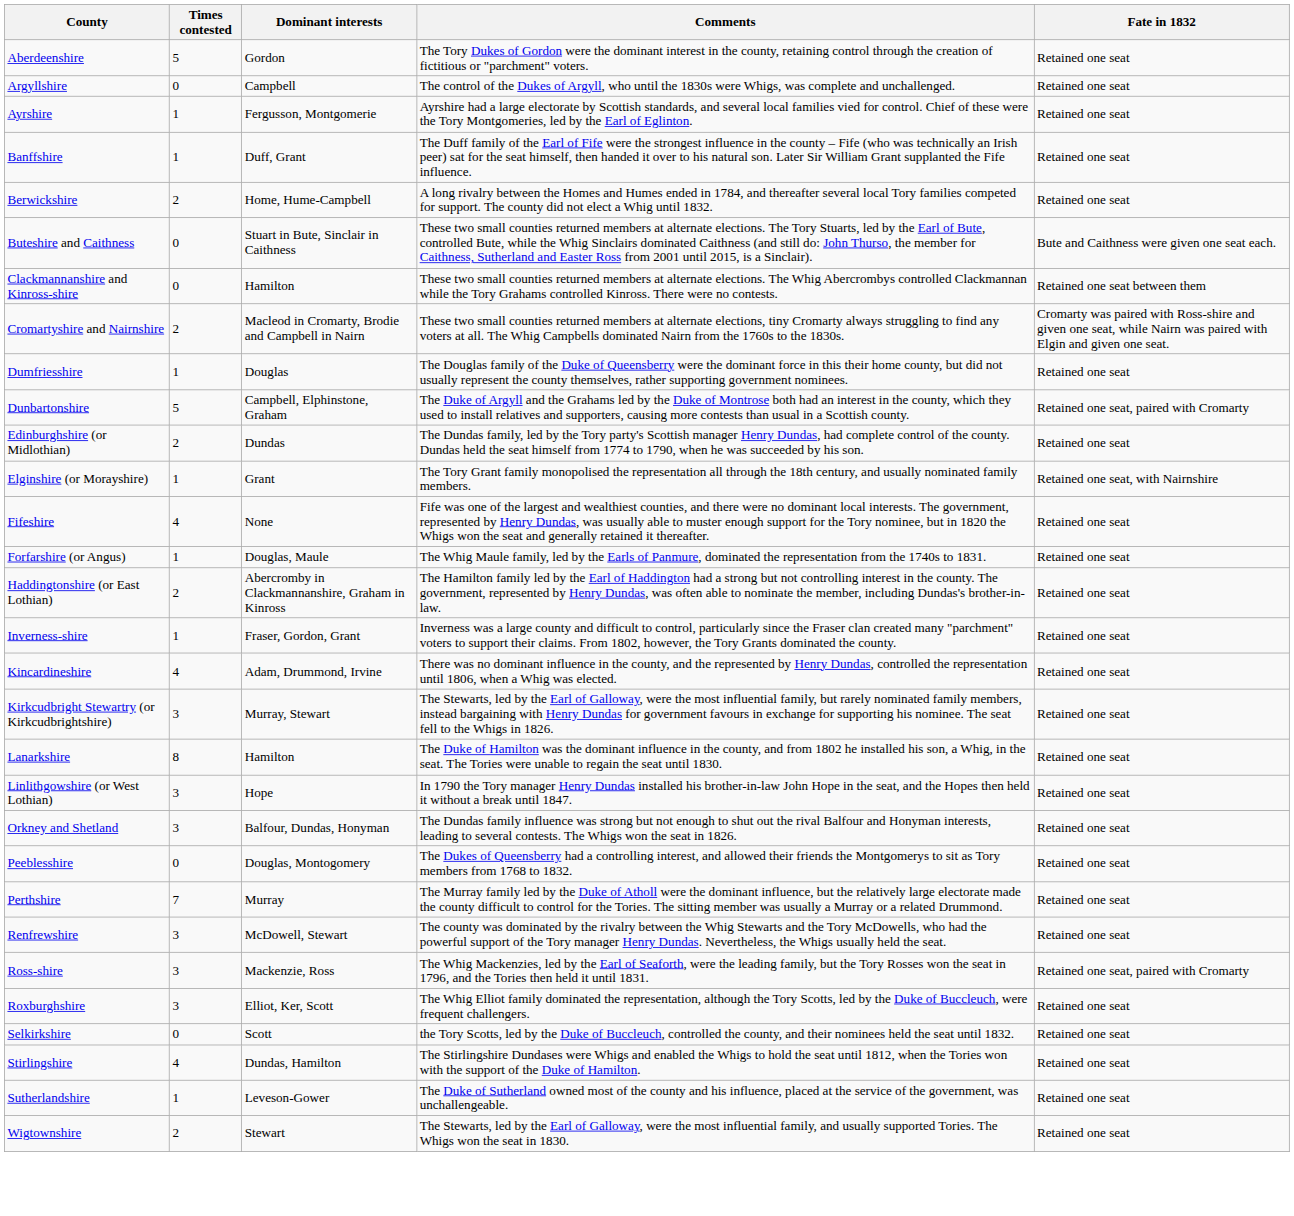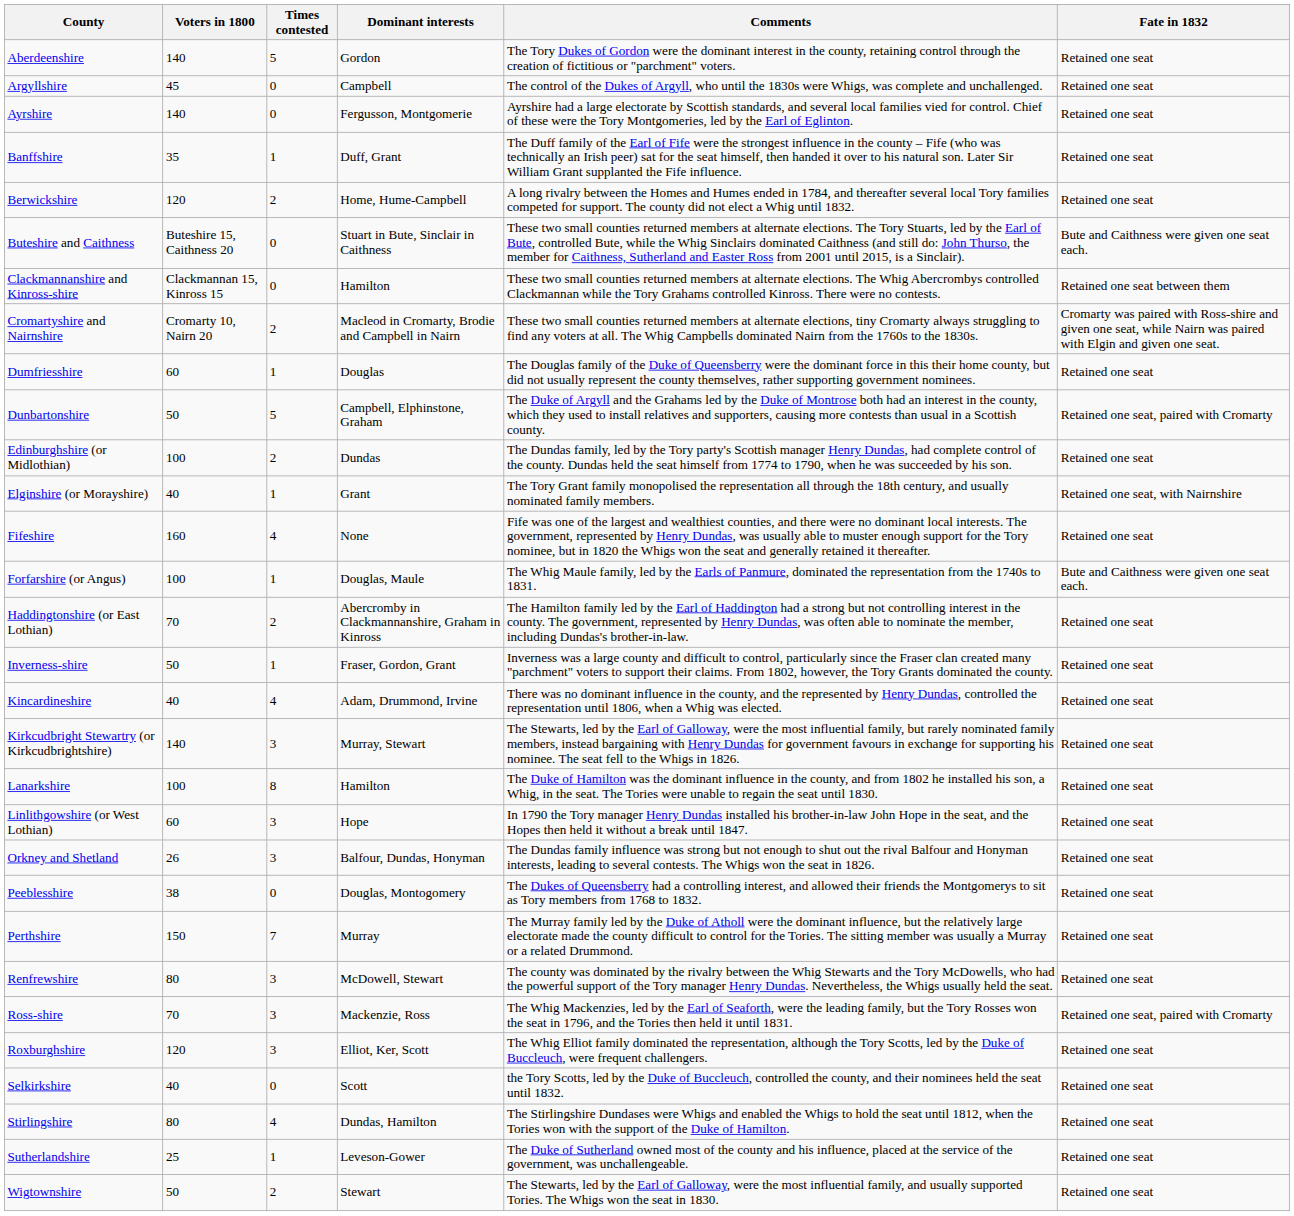+ column: Voters in 1800 | 140 | 45 | 140 | 35 | 120 | Buteshire 15, Caithness 20 | Clackmannan 15, Kinross 15 | Cromarty 10, Nairn 20 | 60 | 50 | 100 | 40 | 160 | 100 | 70 | 50 | 40 | 140 | 100 | 60 | 26 | 38 | 150 | 80 | 70 | 120 | 40 | 80 | 25 | 50
Ayrshire | Times contested: 1 -> 0
Forfarshire (or Angus) | Fate in 1832: Retained one seat -> Bute and Caithness were given one seat each.
